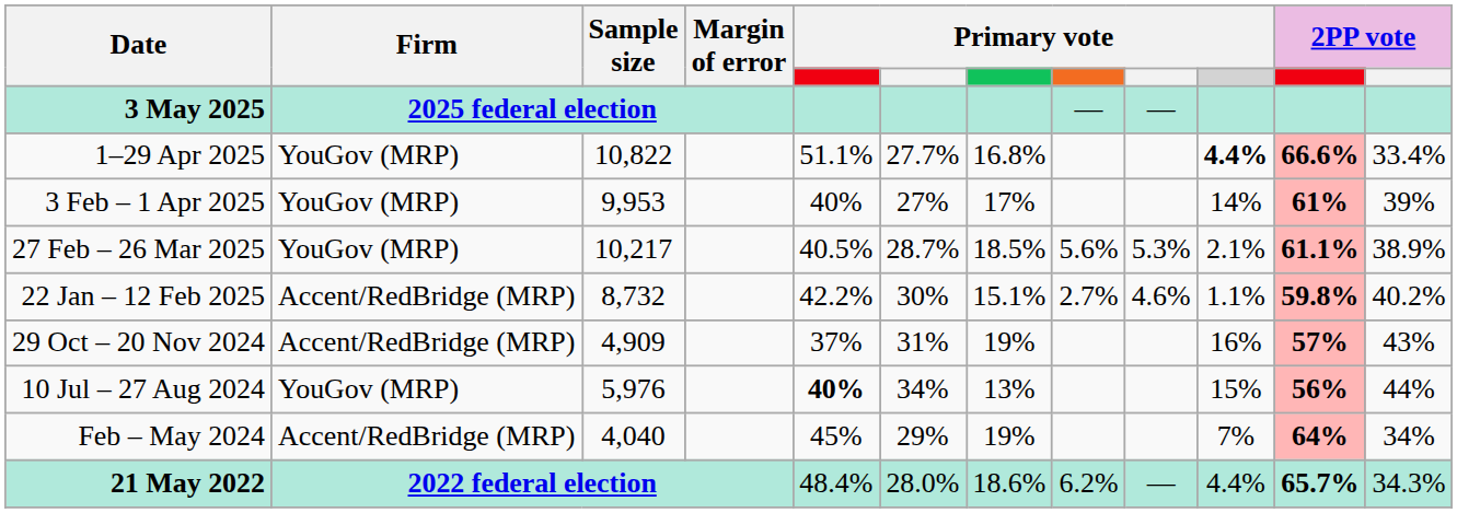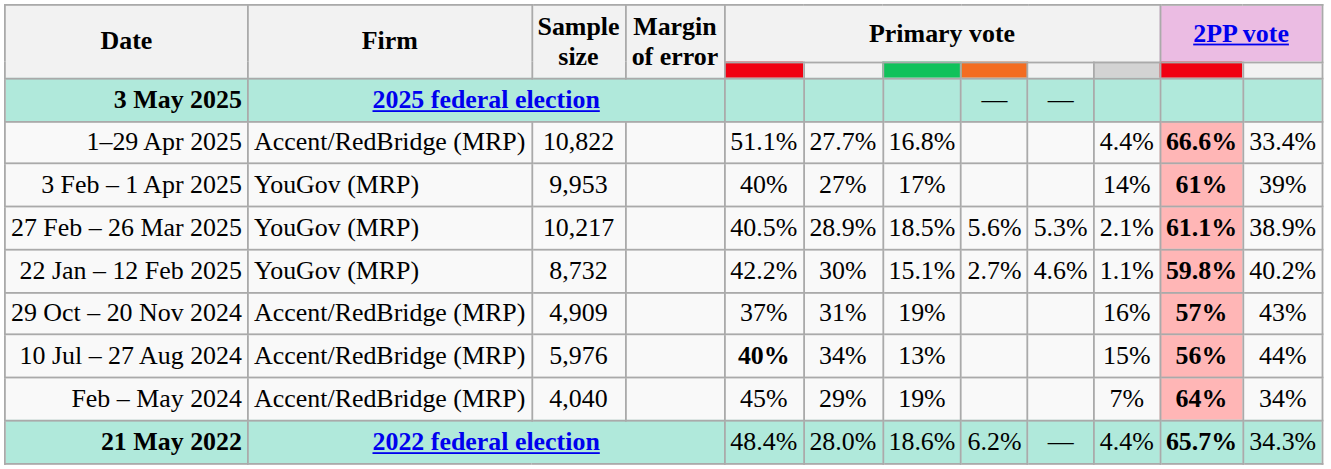1–29 Apr 2025 | Firm: YouGov (MRP) -> Accent/RedBridge (MRP)
1–29 Apr 2025 | column 10: bold -> normal
27 Feb – 26 Mar 2025 | column 6: 28.7% -> 28.9%
22 Jan – 12 Feb 2025 | Firm: Accent/RedBridge (MRP) -> YouGov (MRP)
10 Jul – 27 Aug 2024 | Firm: YouGov (MRP) -> Accent/RedBridge (MRP)
